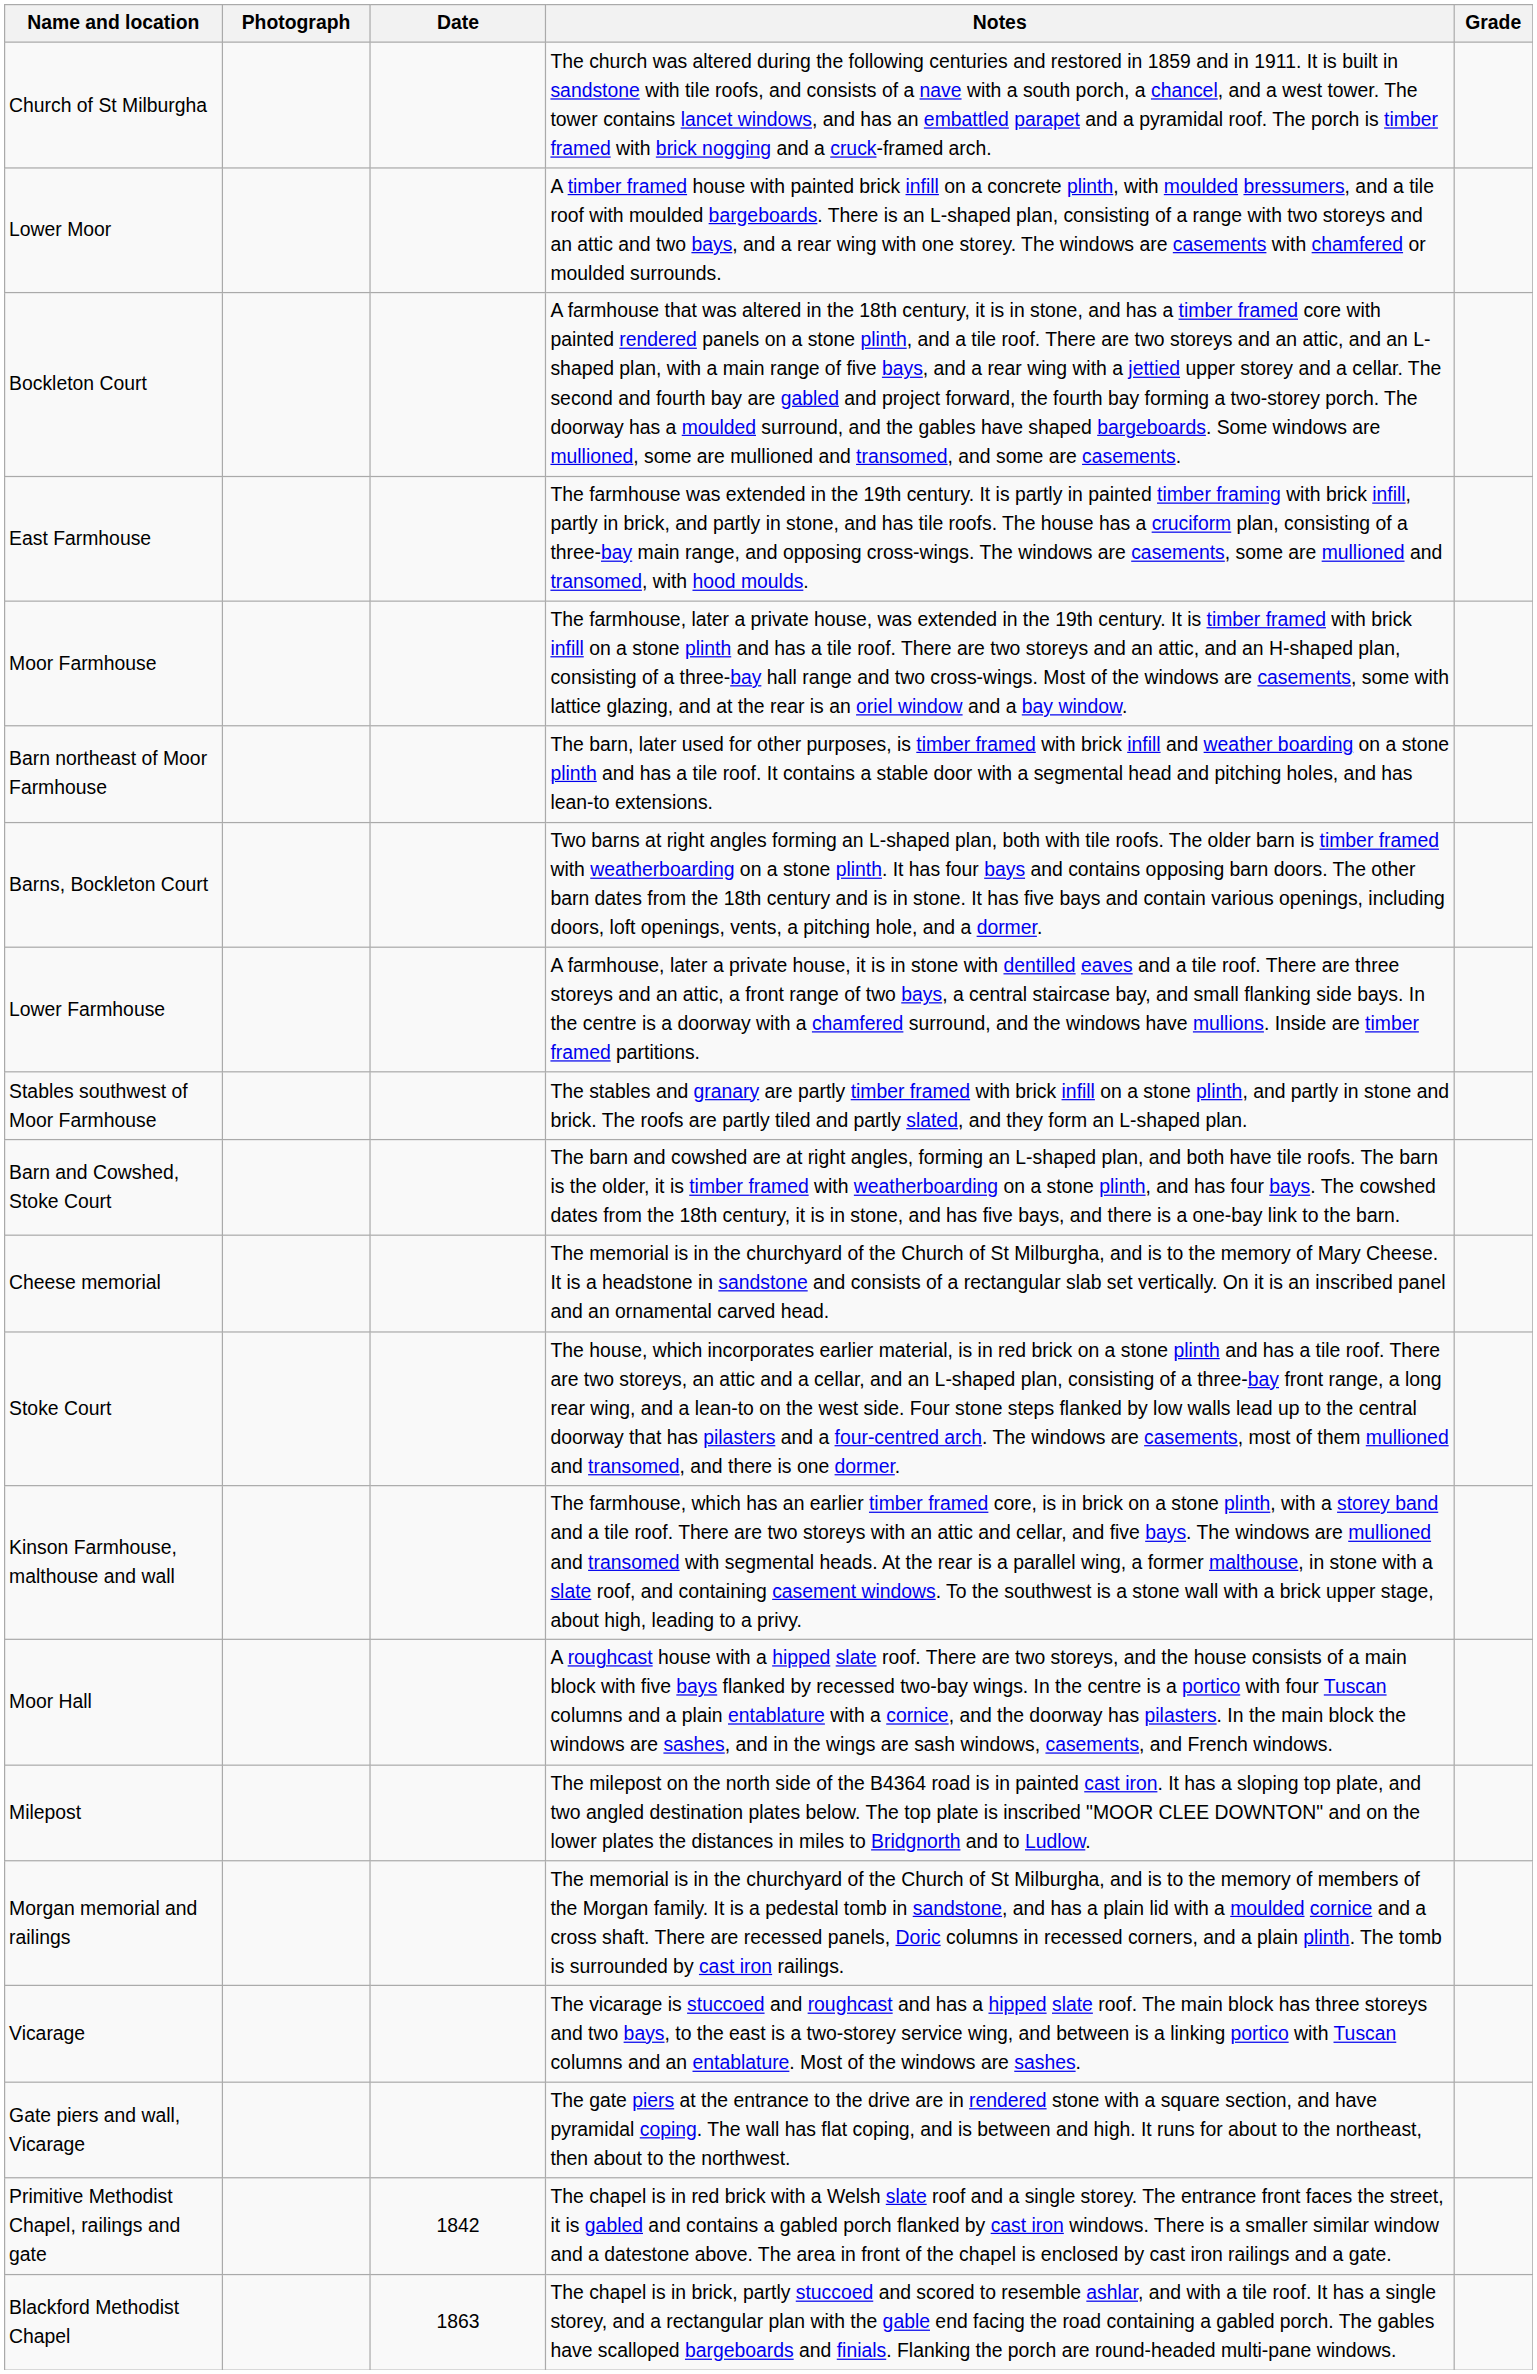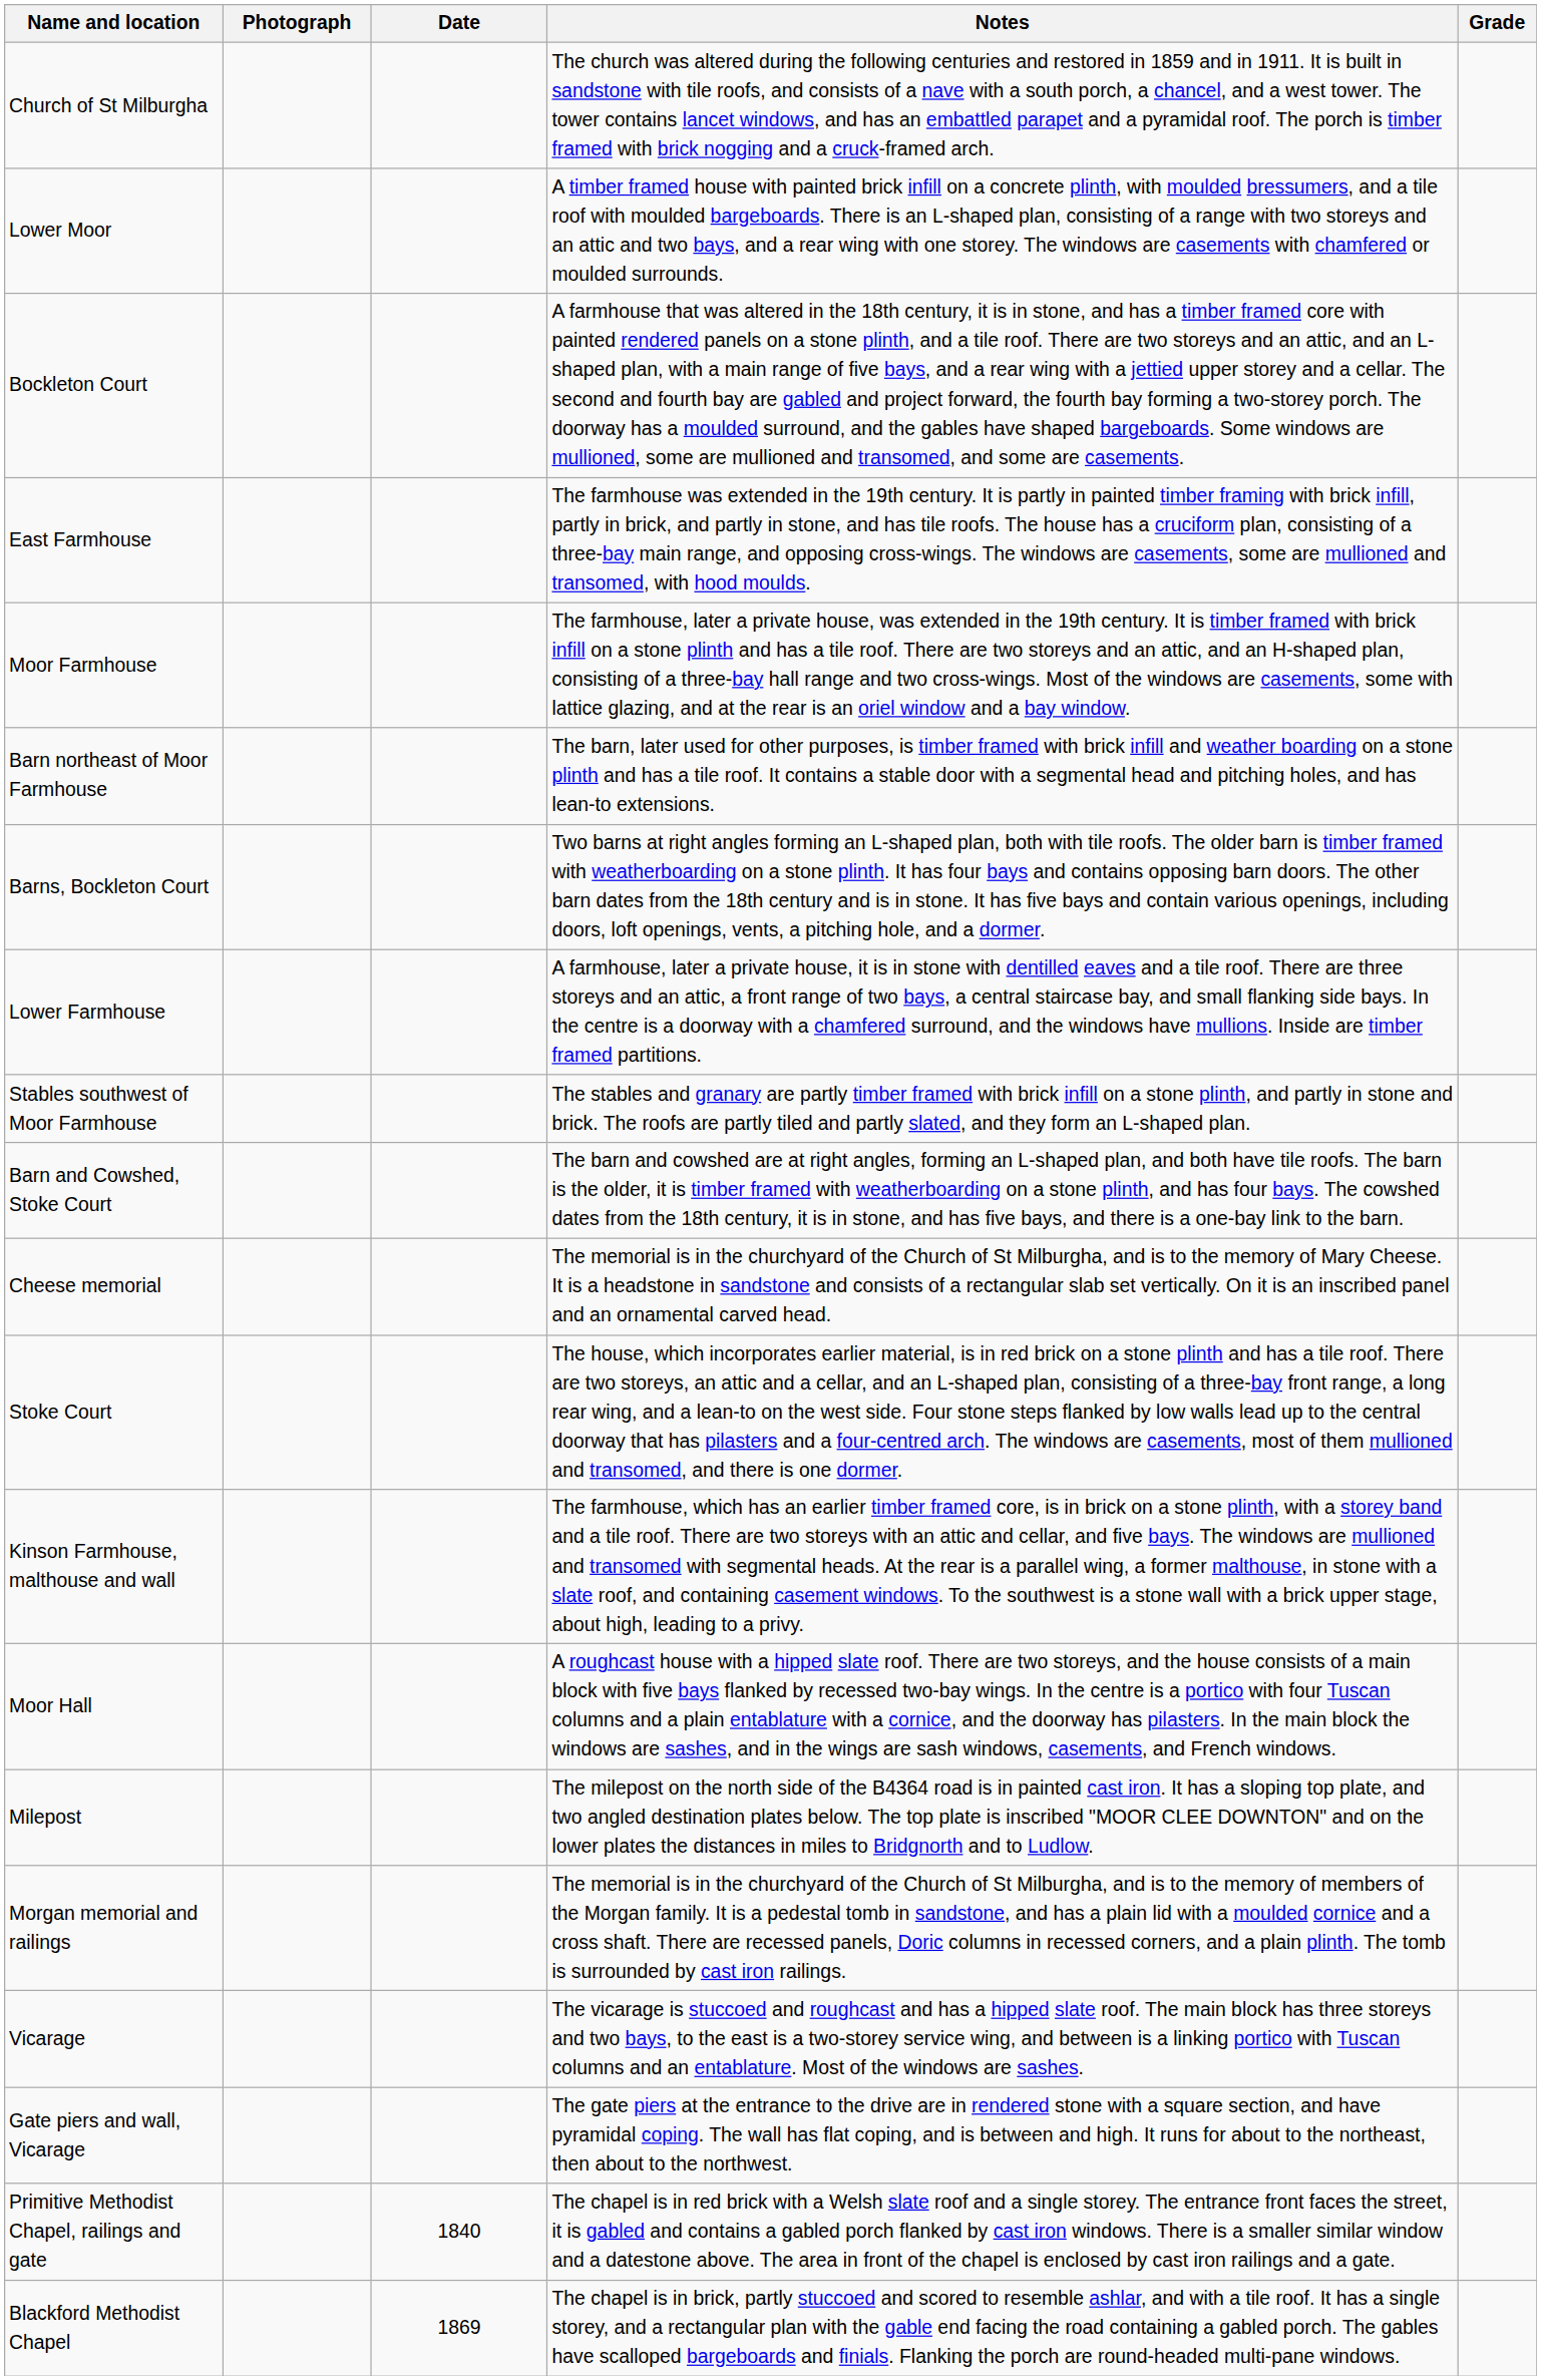Primitive Methodist Chapel, railings and gate | Date: 1842 -> 1840
Blackford Methodist Chapel | Date: 1863 -> 1869
